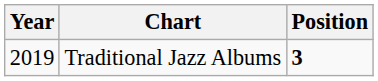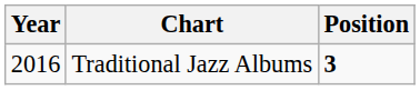Traditional Jazz Albums | Year: 2019 -> 2016
